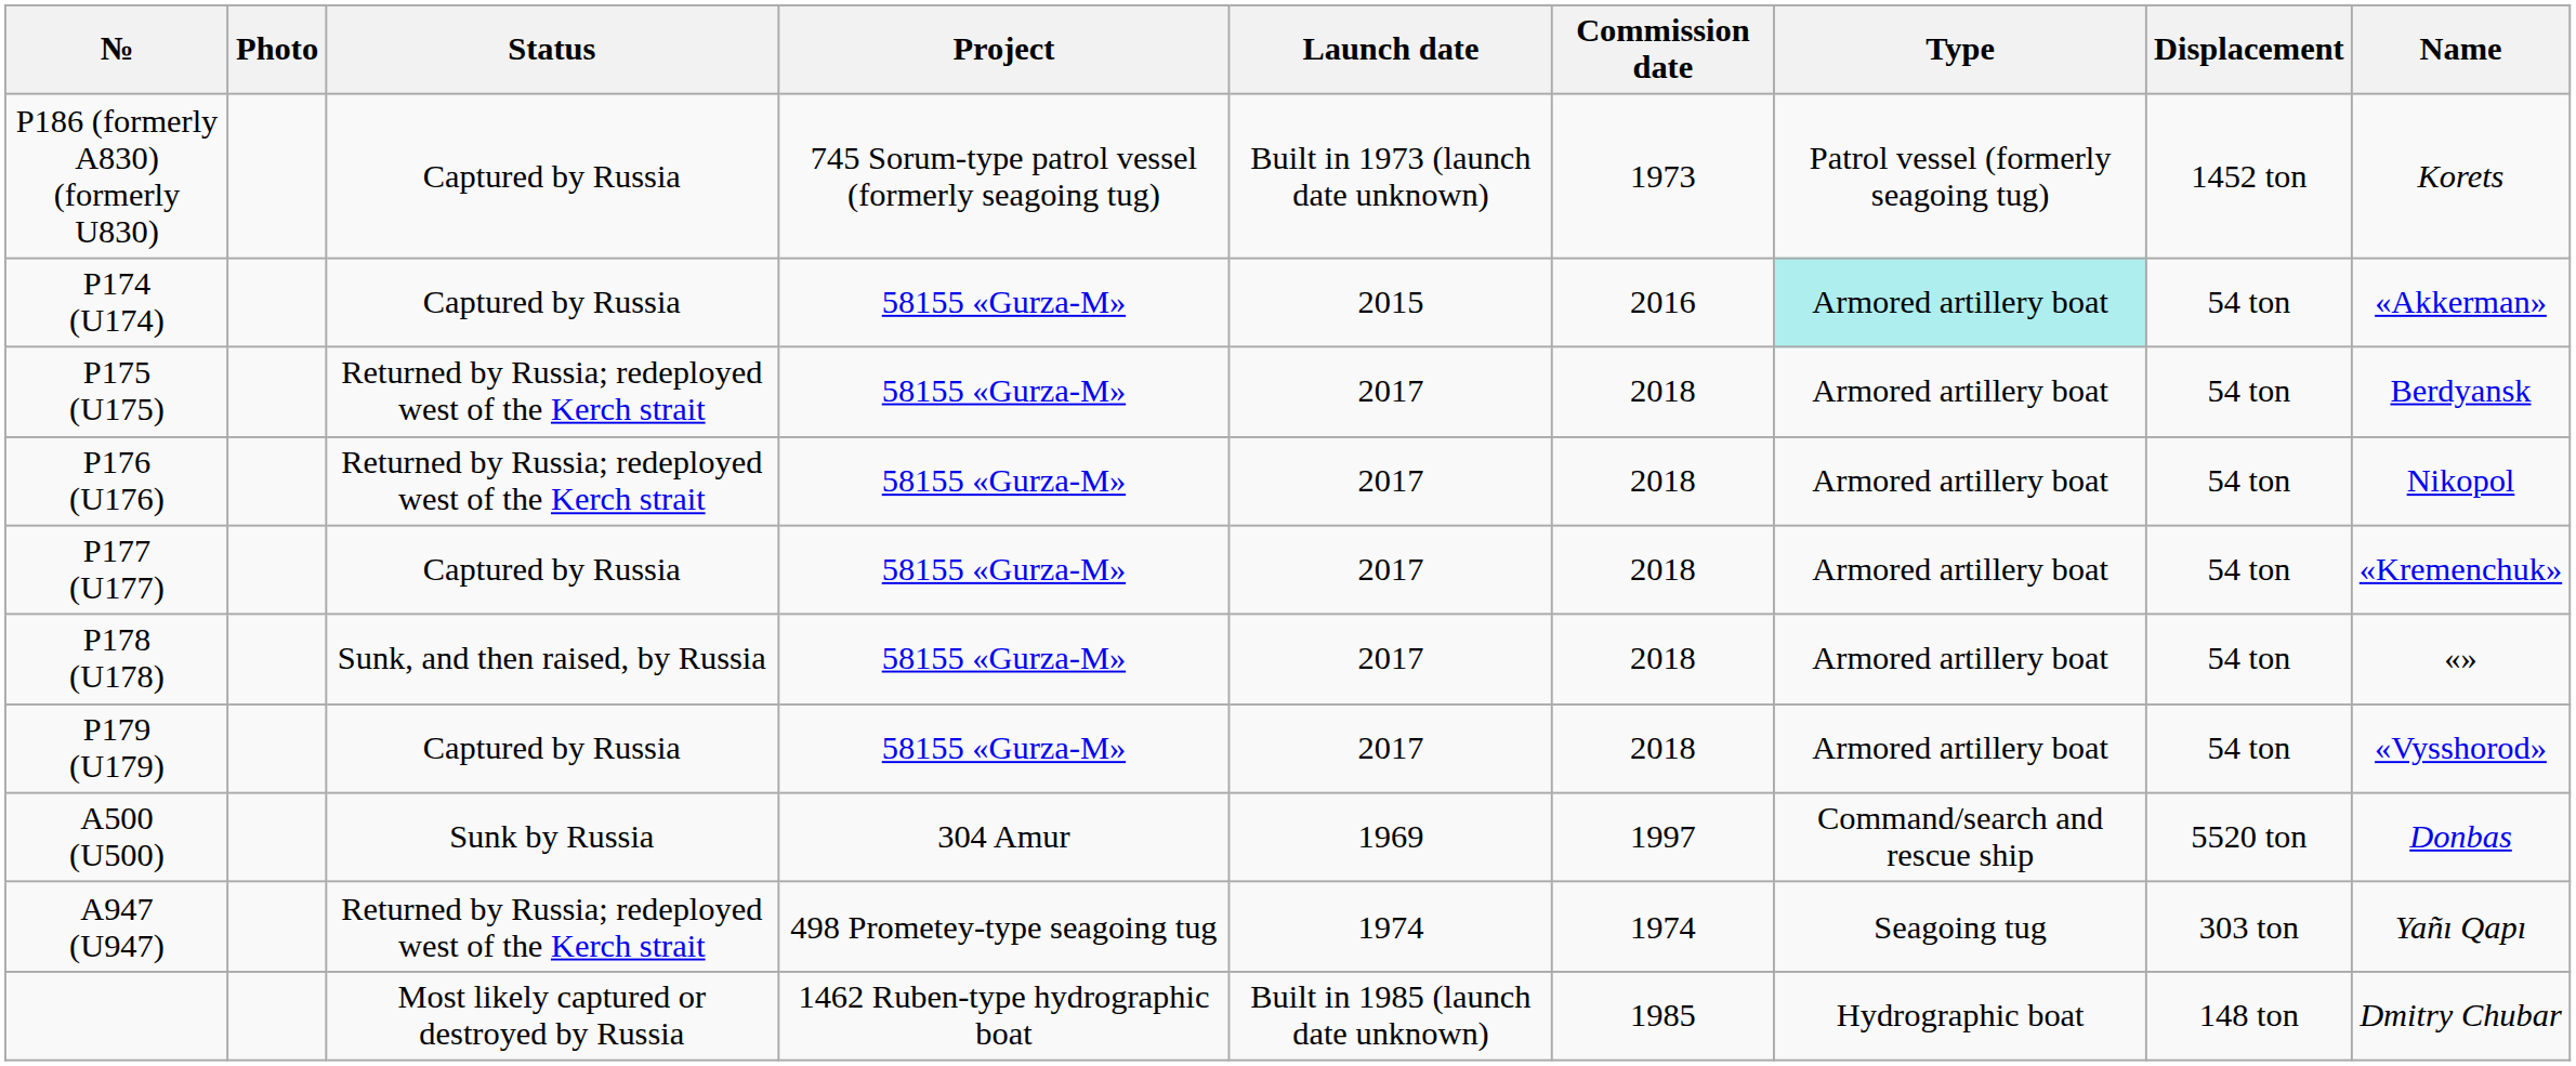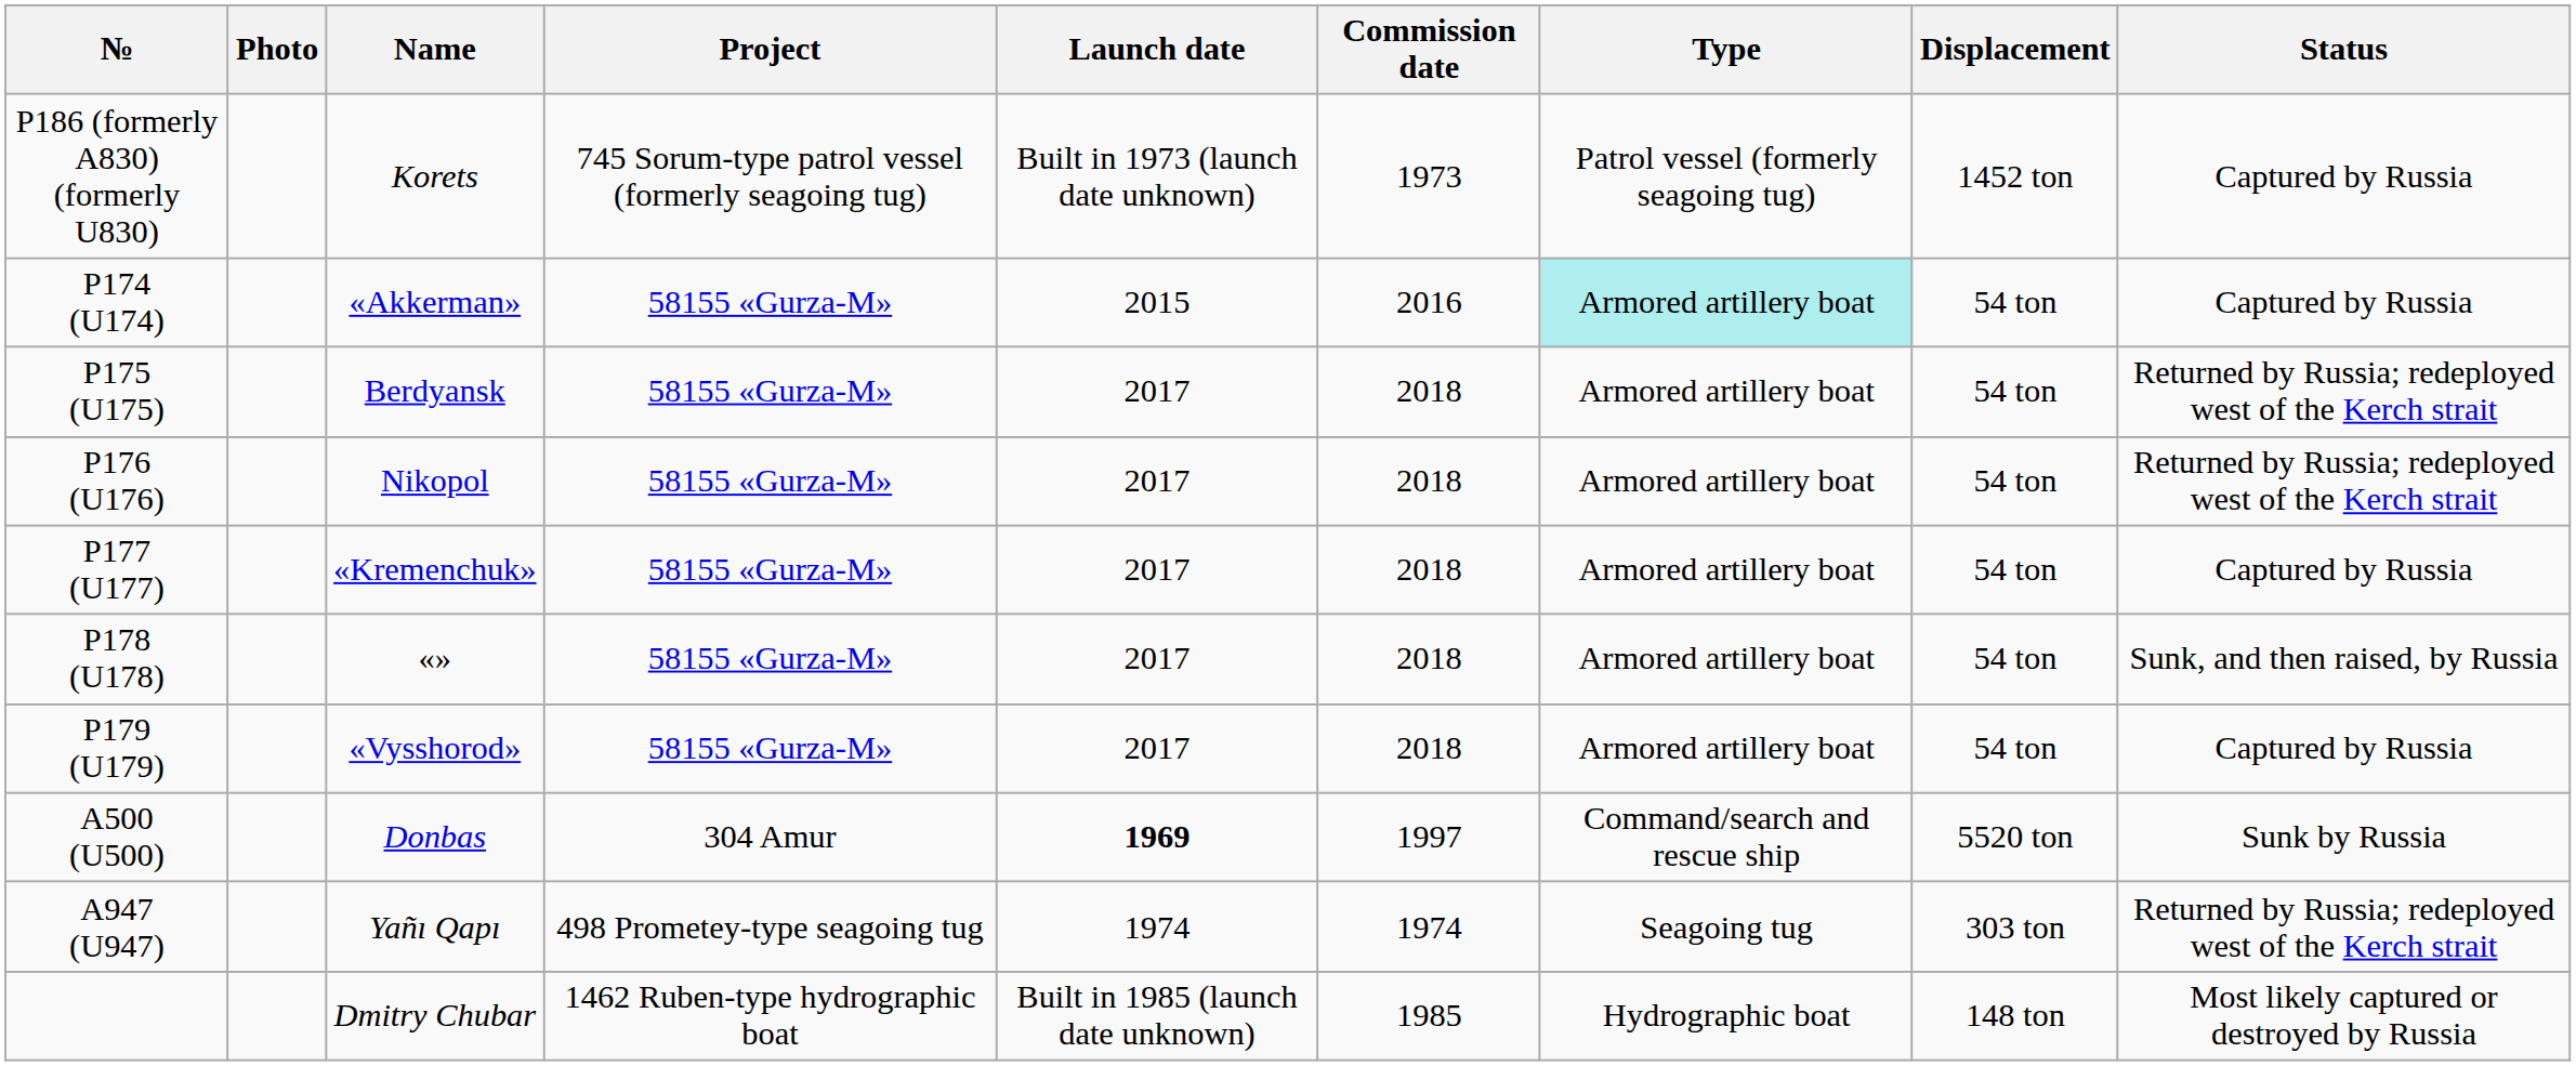columns swapped: Name <-> Status
А500 (U500) | Launch date: normal -> bold
